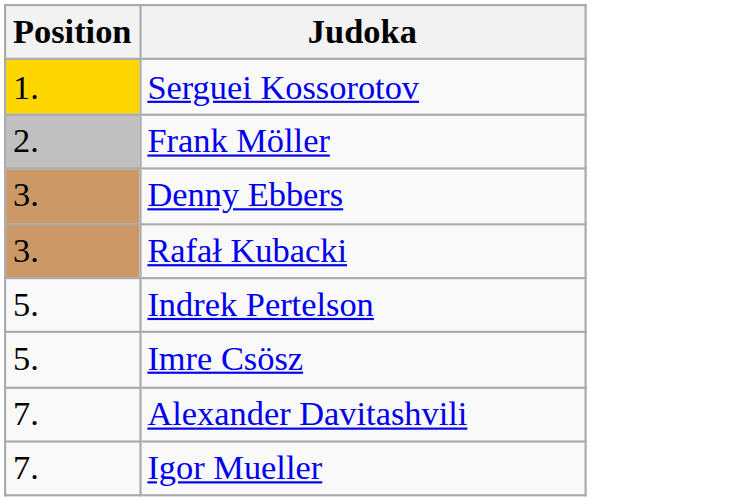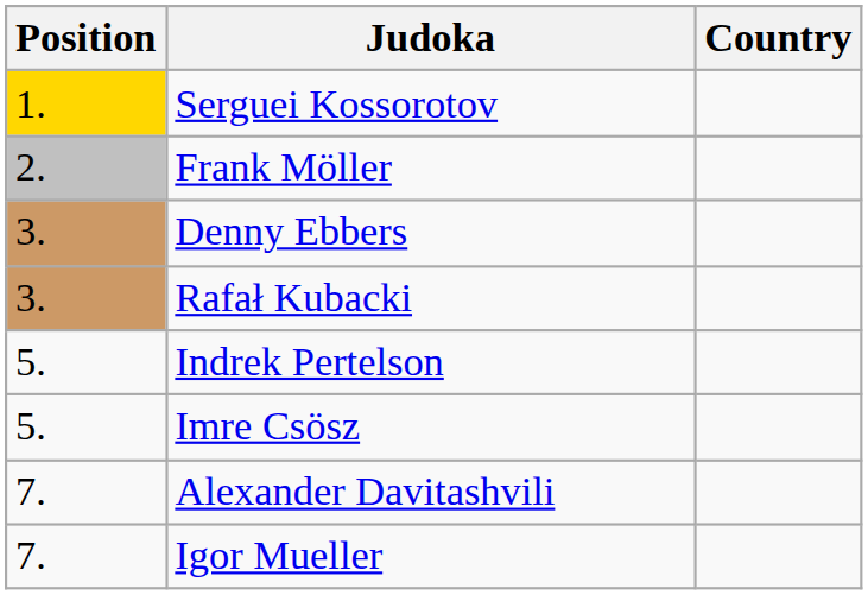+ column: Country
